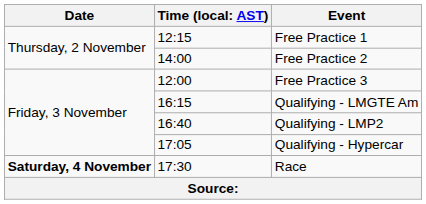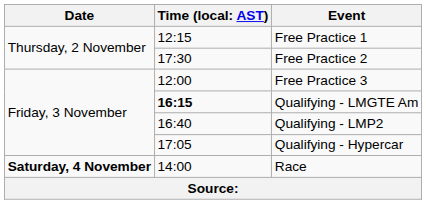Free Practice 2 | column 2: 14:00 -> 17:30
Qualifying - LMGTE Am | column 2: normal -> bold
Race | column 2: 17:30 -> 14:00
